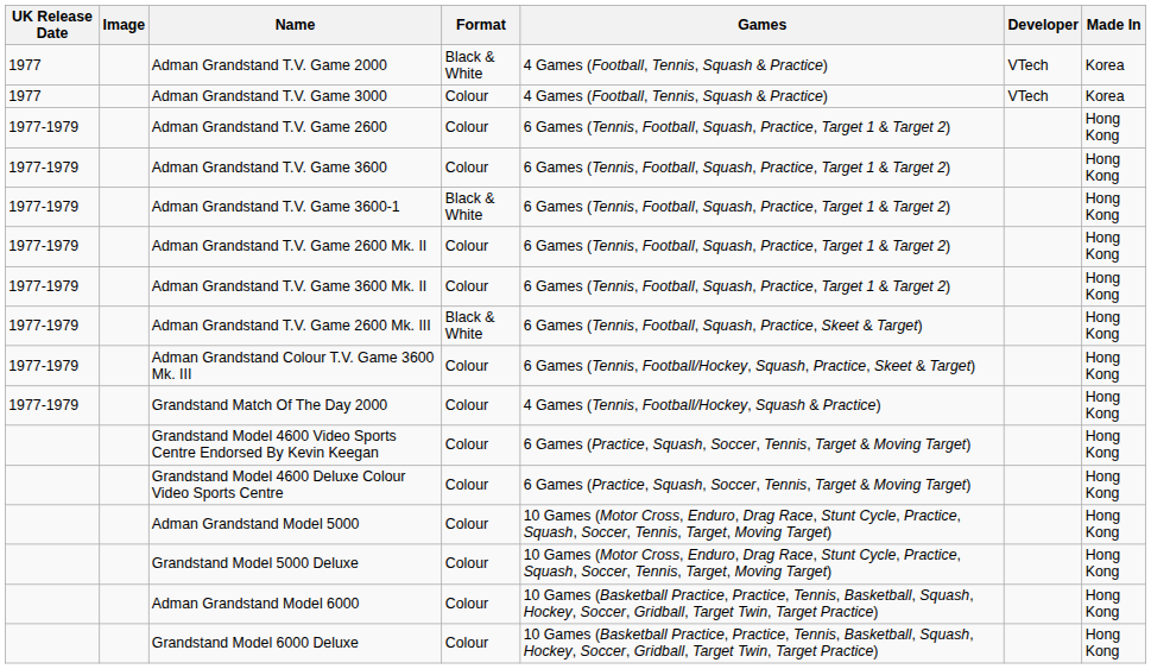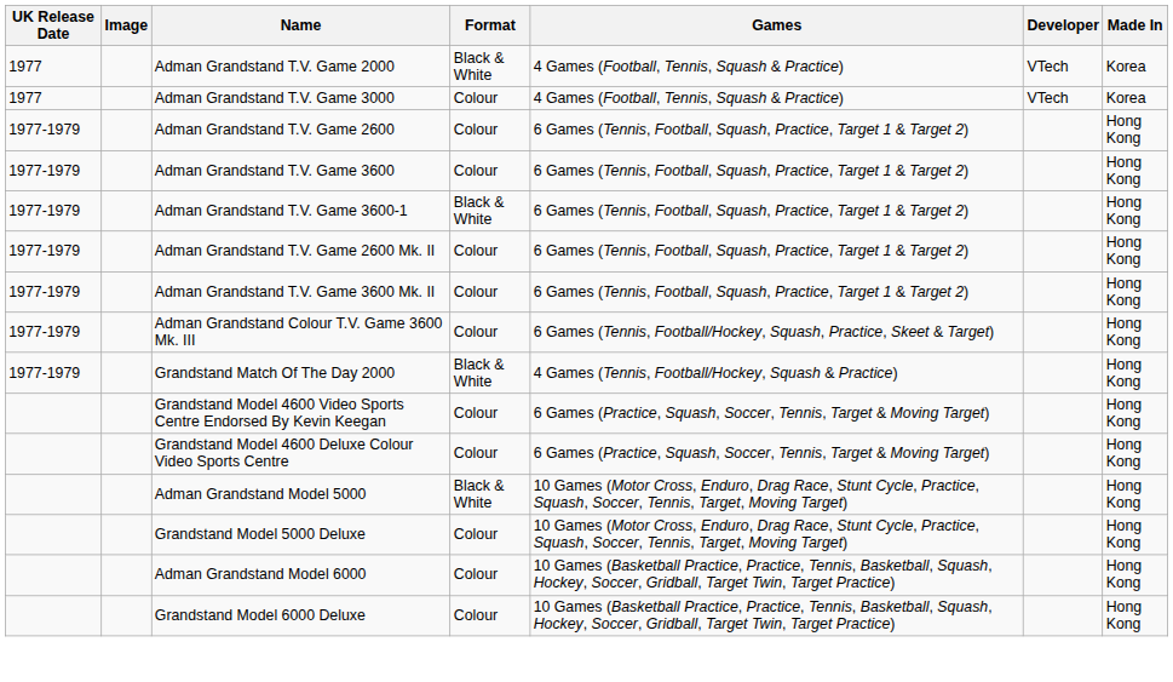- row: 1977-1979 | Adman Grandstand T.V. Game 2600 Mk. III | Black & White | 6 Games (Tennis, Football, Squash, Practice, Skeet & Target) | Hong Kong
Grandstand Match Of The Day 2000 | Format: Colour -> Black & White
Adman Grandstand Model 5000 | Format: Colour -> Black & White
